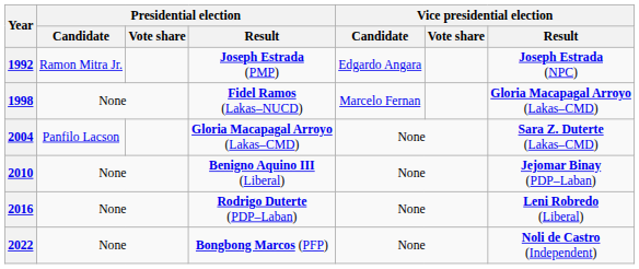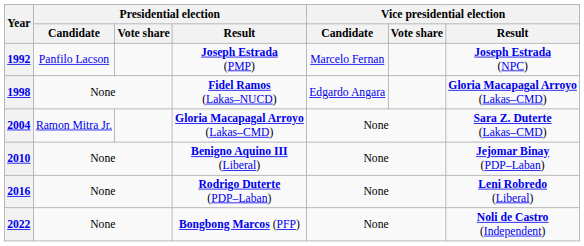1992 | Presidential election / Candidate: Ramon Mitra Jr. -> Panfilo Lacson
1992 | Vice presidential election / Candidate: Edgardo Angara -> Marcelo Fernan
1998 | Vice presidential election / Candidate: Marcelo Fernan -> Edgardo Angara
2004 | Presidential election / Candidate: Panfilo Lacson -> Ramon Mitra Jr.
